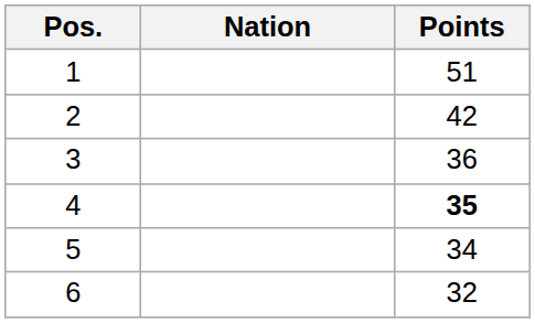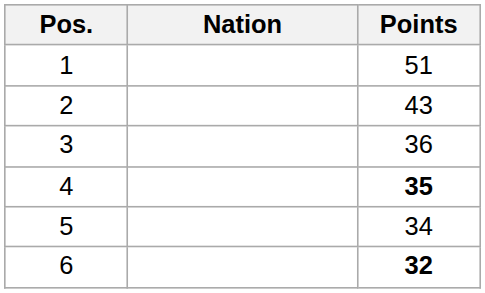2 | Points: 42 -> 43
6 | Points: normal -> bold
